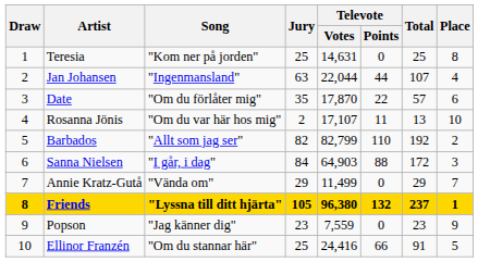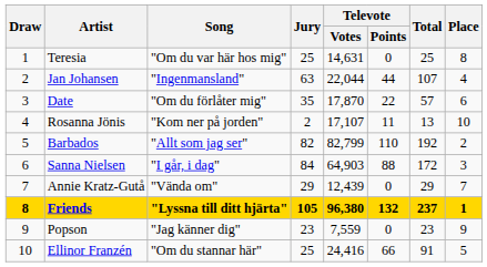Teresia | Song: "Kom ner på jorden" -> "Om du var här hos mig"
Rosanna Jönis | Song: "Om du var här hos mig" -> "Kom ner på jorden"
Annie Kratz-Gutå | Televote / Votes: 11,499 -> 12,439
